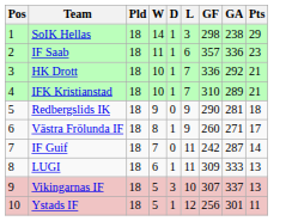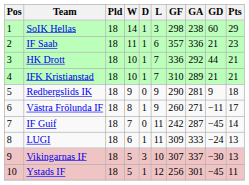+ column: GD | 60 | 21 | 44 | 21 | 9 | −11 | −45 | −24 | −30 | −45
